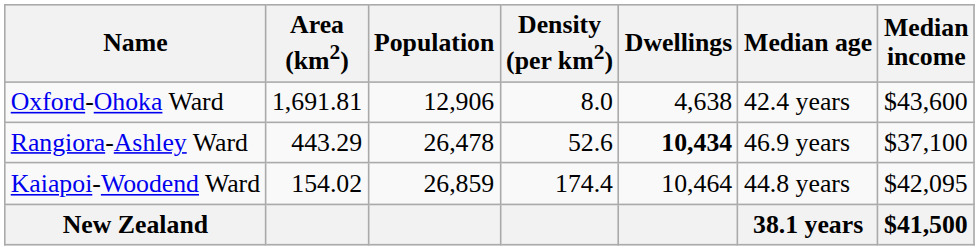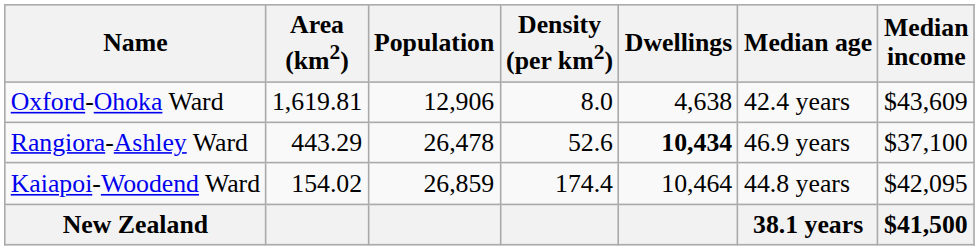Oxford-Ohoka Ward | Area (km2): 1,691.81 -> 1,619.81
Oxford-Ohoka Ward | Median income: $43,600 -> $43,609
